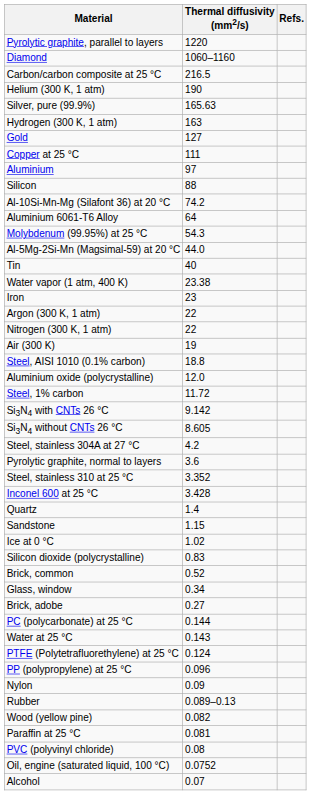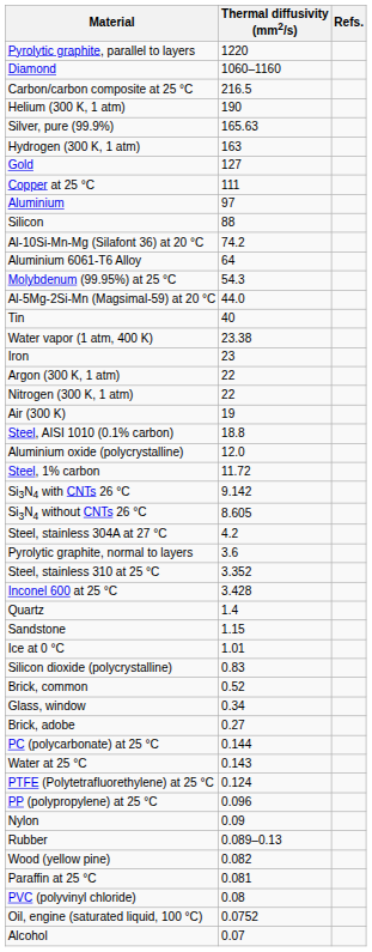Ice at 0 °C | Thermal diffusivity (mm2/s): 1.02 -> 1.01
